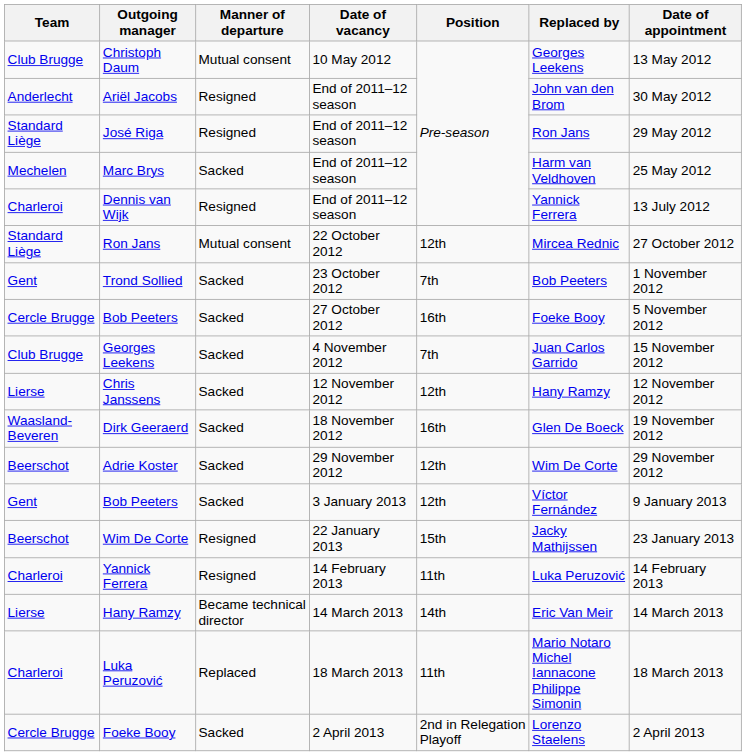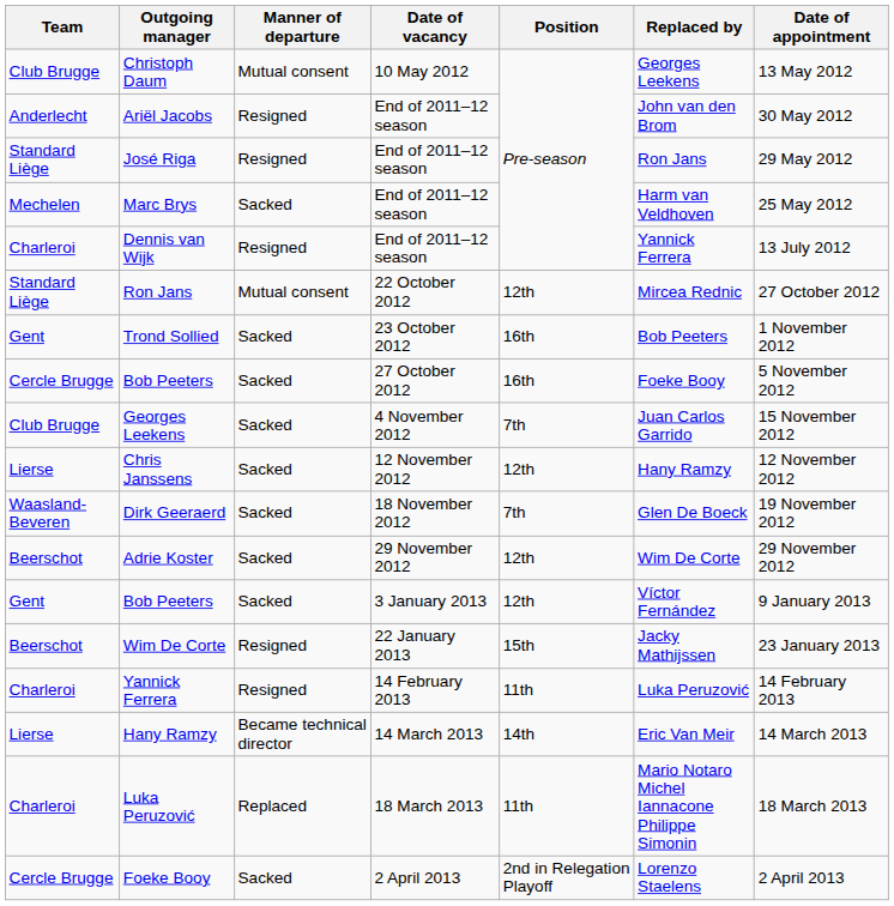Trond Sollied | Position: 7th -> 16th
Dirk Geeraerd | Position: 16th -> 7th
